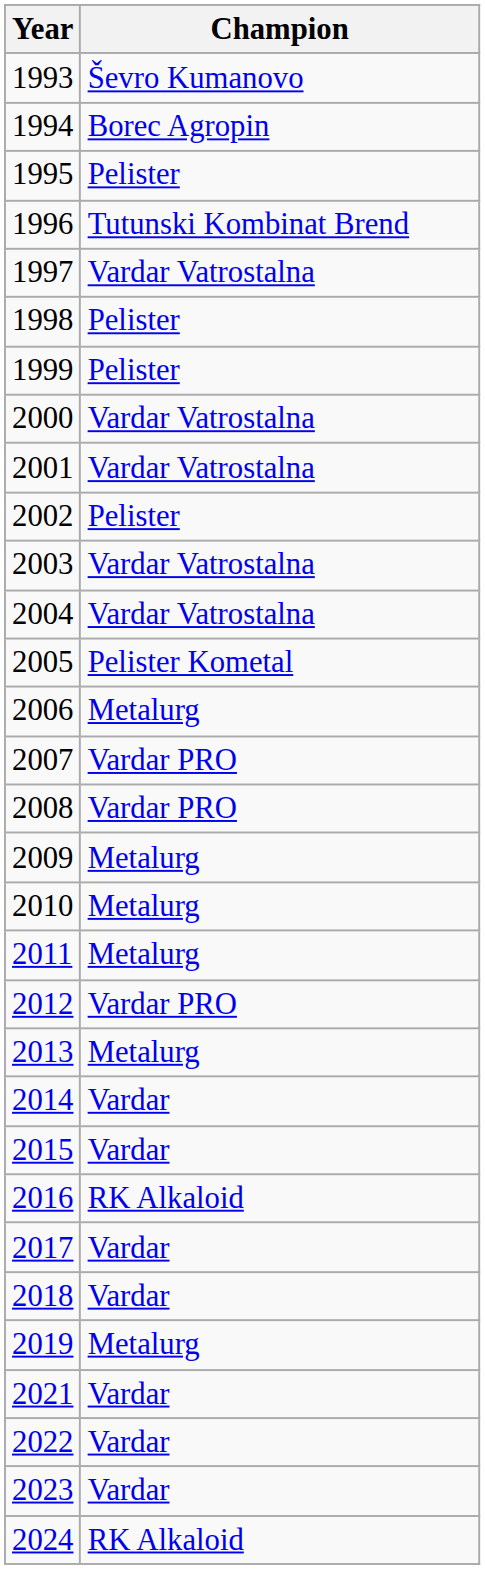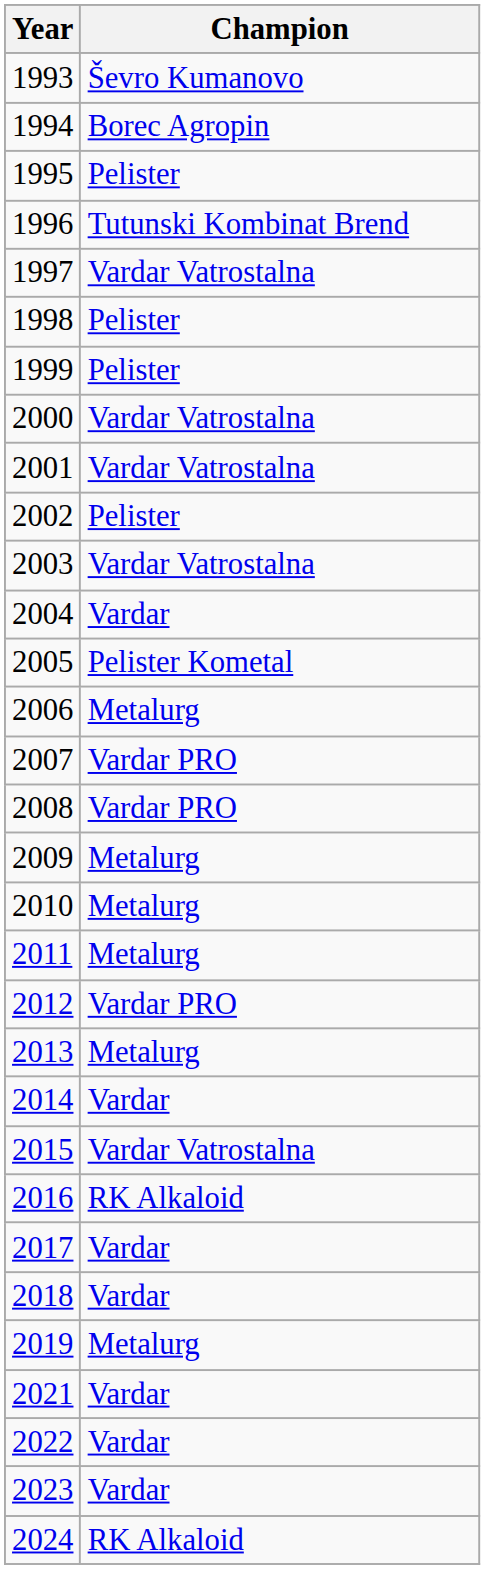2004 | Champion: Vardar Vatrostalna -> Vardar
2015 | Champion: Vardar -> Vardar Vatrostalna
